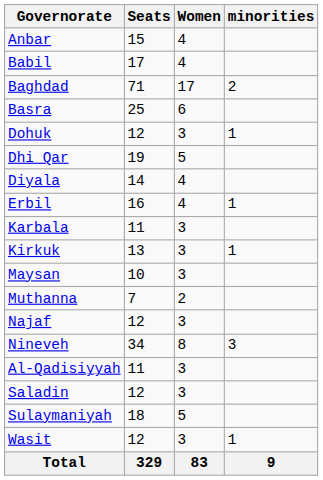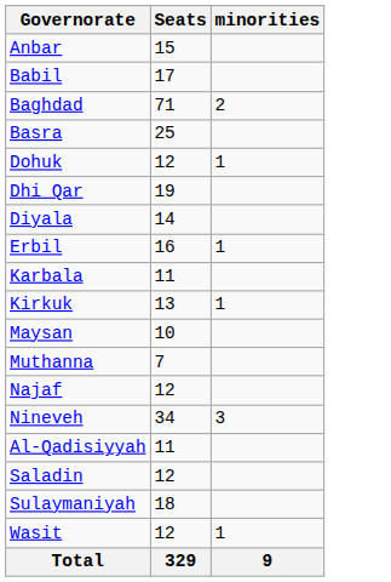- column: Women | 4 | 4 | 17 | 6 | 3 | 5 | 4 | 4 | 3 | 3 | 3 | 2 | 3 | 8 | 3 | 3 | 5 | 3 | 83
